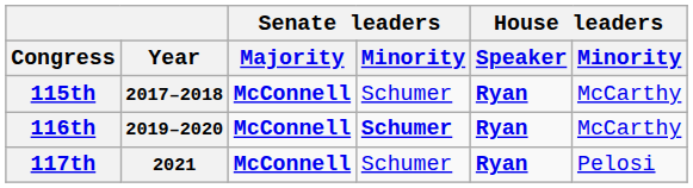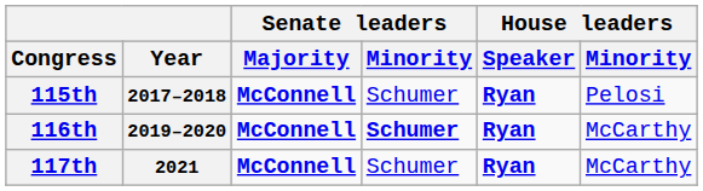115th | House leaders / Minority: McCarthy -> Pelosi
117th | House leaders / Minority: Pelosi -> McCarthy
